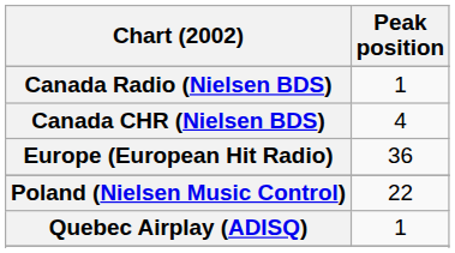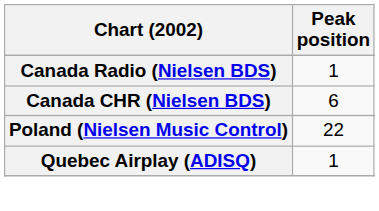Canada CHR (Nielsen BDS) | Peak position: 4 -> 6
- row: Europe (European Hit Radio) | 36
